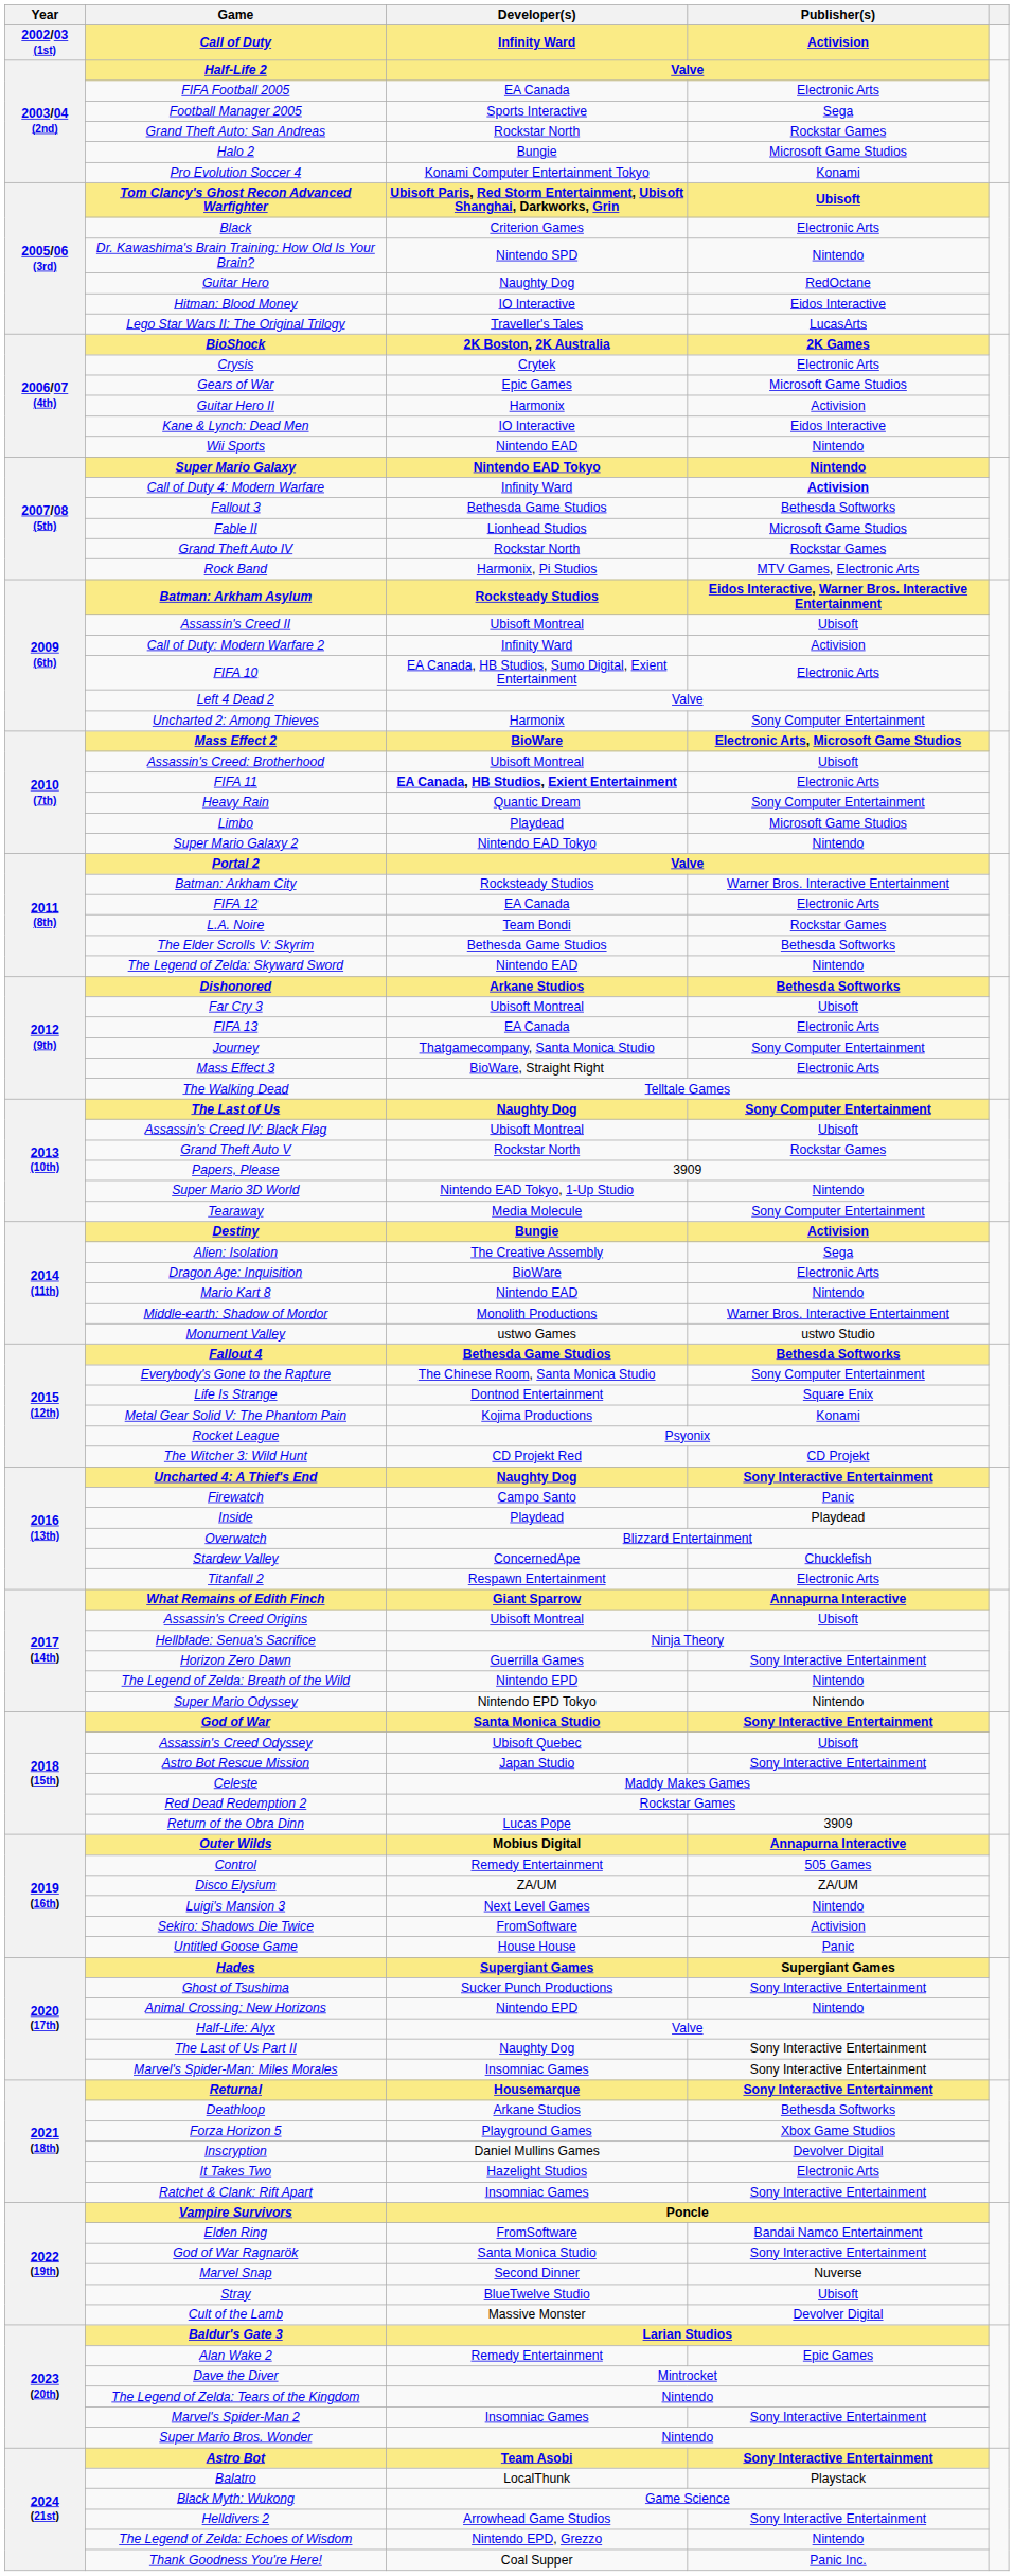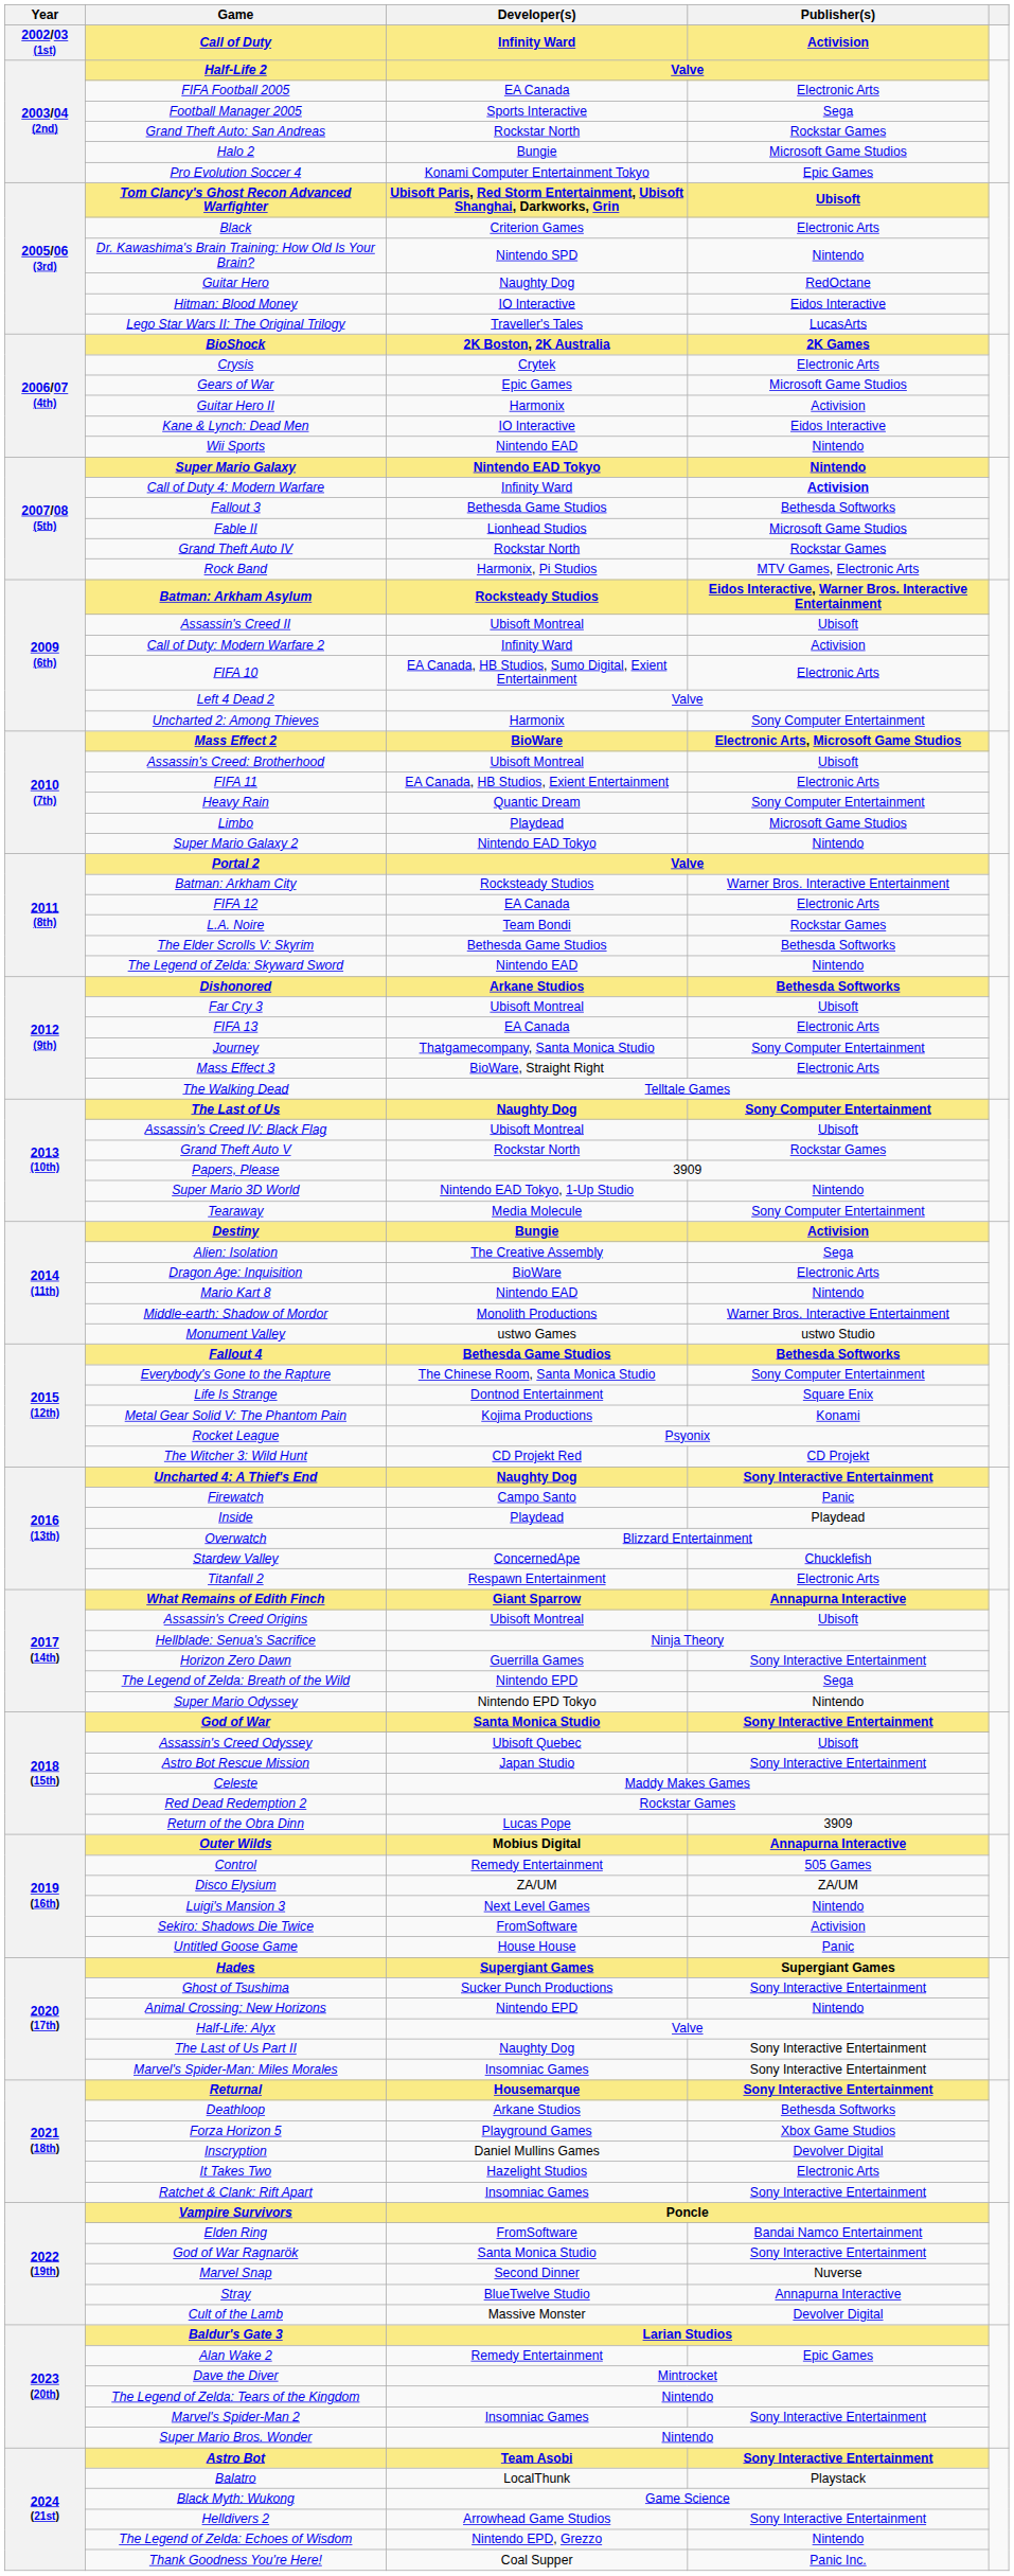Pro Evolution Soccer 4 | Publisher(s): Konami -> Epic Games
FIFA 11 | Developer(s): bold -> normal
The Legend of Zelda: Breath of the Wild | Publisher(s): Nintendo -> Sega
Stray | Publisher(s): Ubisoft -> Annapurna Interactive
